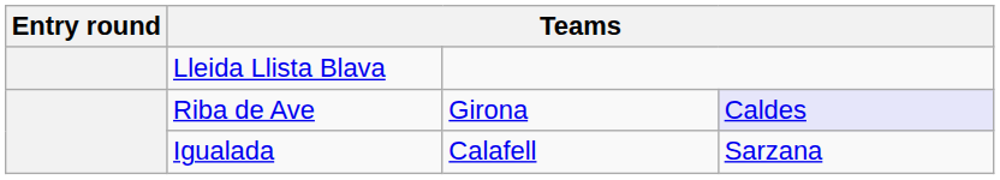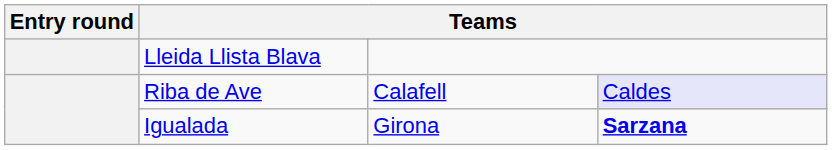Riba de Ave | column 3: Girona -> Calafell
Igualada | column 3: Calafell -> Girona
Igualada | column 4: normal -> bold
